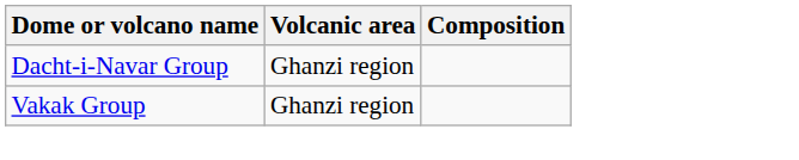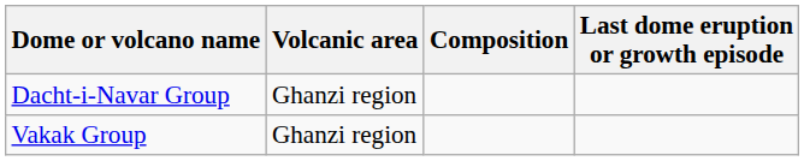+ column: Last dome eruption or growth episode
